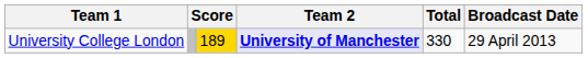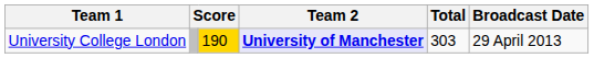University College London | column 3: 189 -> 190
University College London | Total: 330 -> 303
